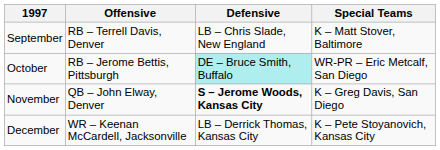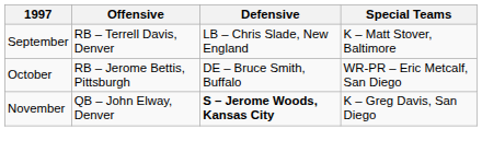October | Defensive: paleturquoise background -> no background
- row: December | WR – Keenan McCardell, Jacksonville | LB – Derrick Thomas, Kansas City | K – Pete Stoyanovich, Kansas City
